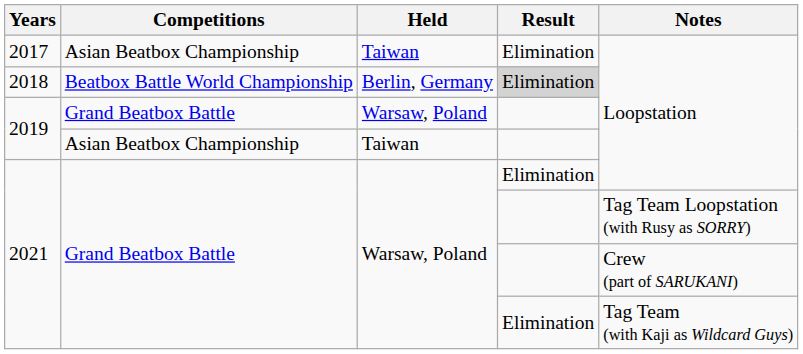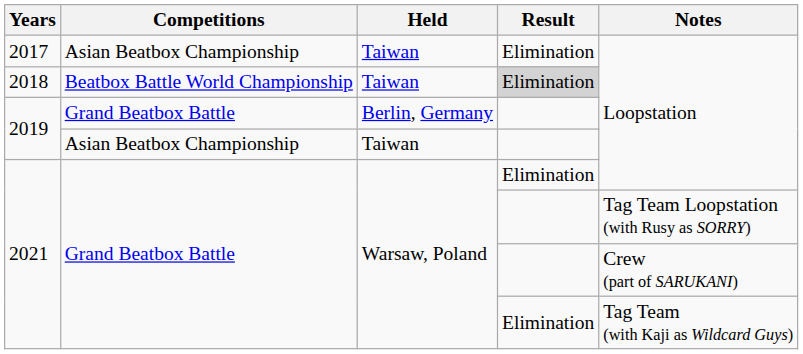2018 | Held: Berlin, Germany -> Taiwan
2019 / Grand Beatbox Battle | Held: Warsaw, Poland -> Berlin, Germany
